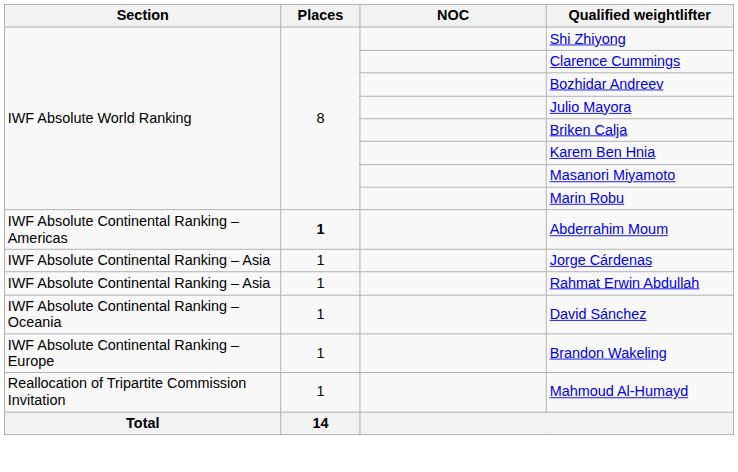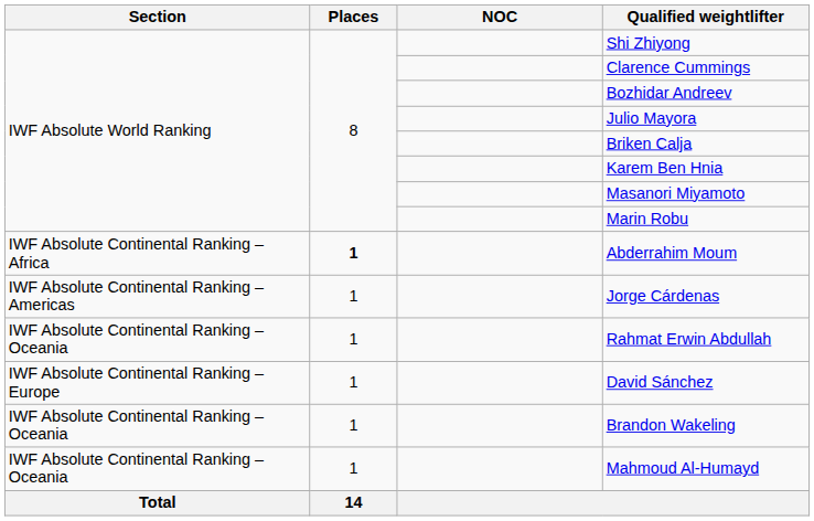Abderrahim Moum | Section: IWF Absolute Continental Ranking – Americas -> IWF Absolute Continental Ranking – Africa
Jorge Cárdenas | Section: IWF Absolute Continental Ranking – Asia -> IWF Absolute Continental Ranking – Americas
Rahmat Erwin Abdullah | Section: IWF Absolute Continental Ranking – Asia -> IWF Absolute Continental Ranking – Oceania
David Sánchez | Section: IWF Absolute Continental Ranking – Oceania -> IWF Absolute Continental Ranking – Europe
Brandon Wakeling | Section: IWF Absolute Continental Ranking – Europe -> IWF Absolute Continental Ranking – Oceania
Mahmoud Al-Humayd | Section: Reallocation of Tripartite Commission Invitation -> IWF Absolute Continental Ranking – Oceania
